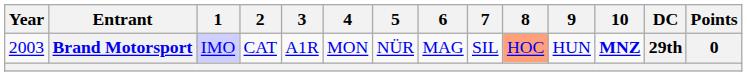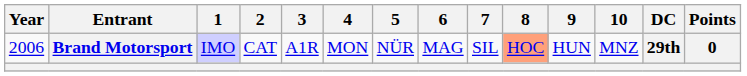Brand Motorsport | Year: 2003 -> 2006
Brand Motorsport | 10: bold -> normal
